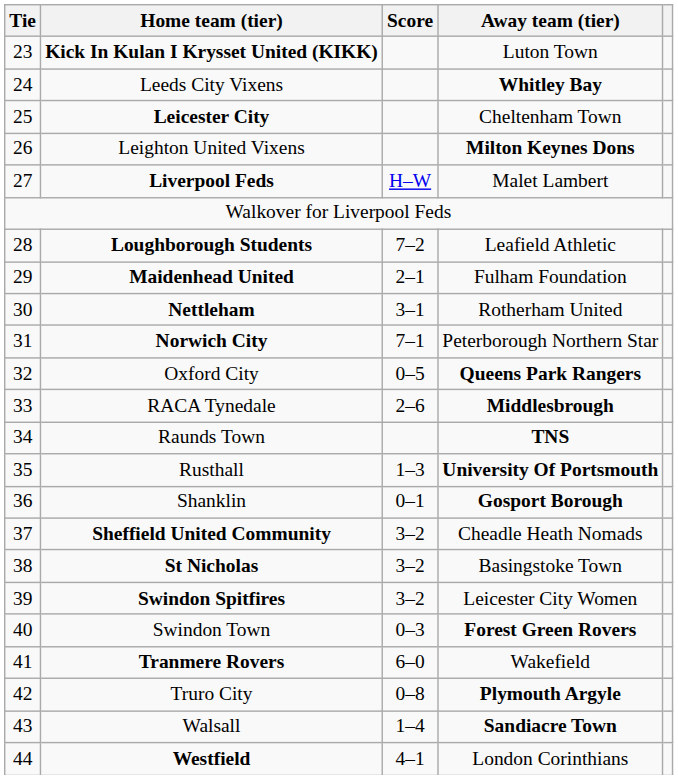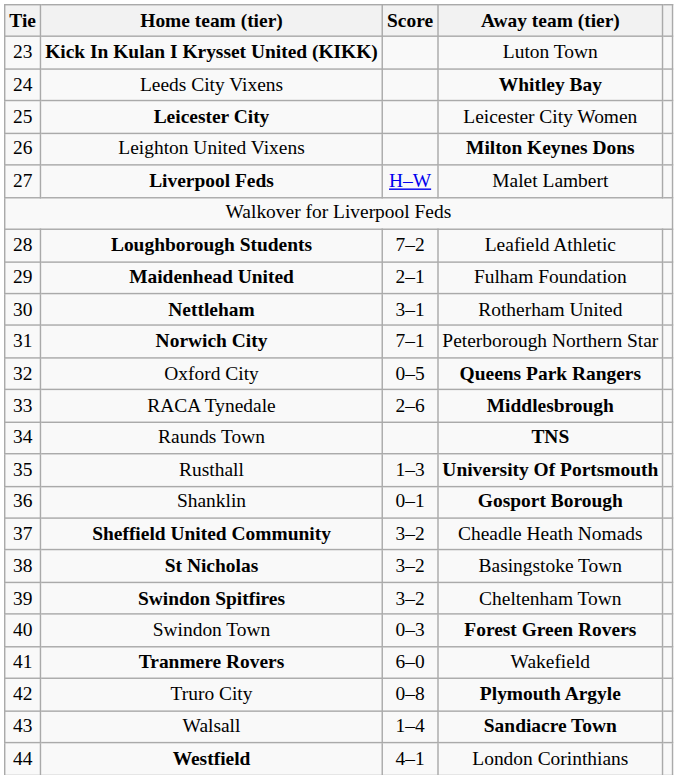Leicester City | Away team (tier): Cheltenham Town -> Leicester City Women
Swindon Spitfires | Away team (tier): Leicester City Women -> Cheltenham Town
